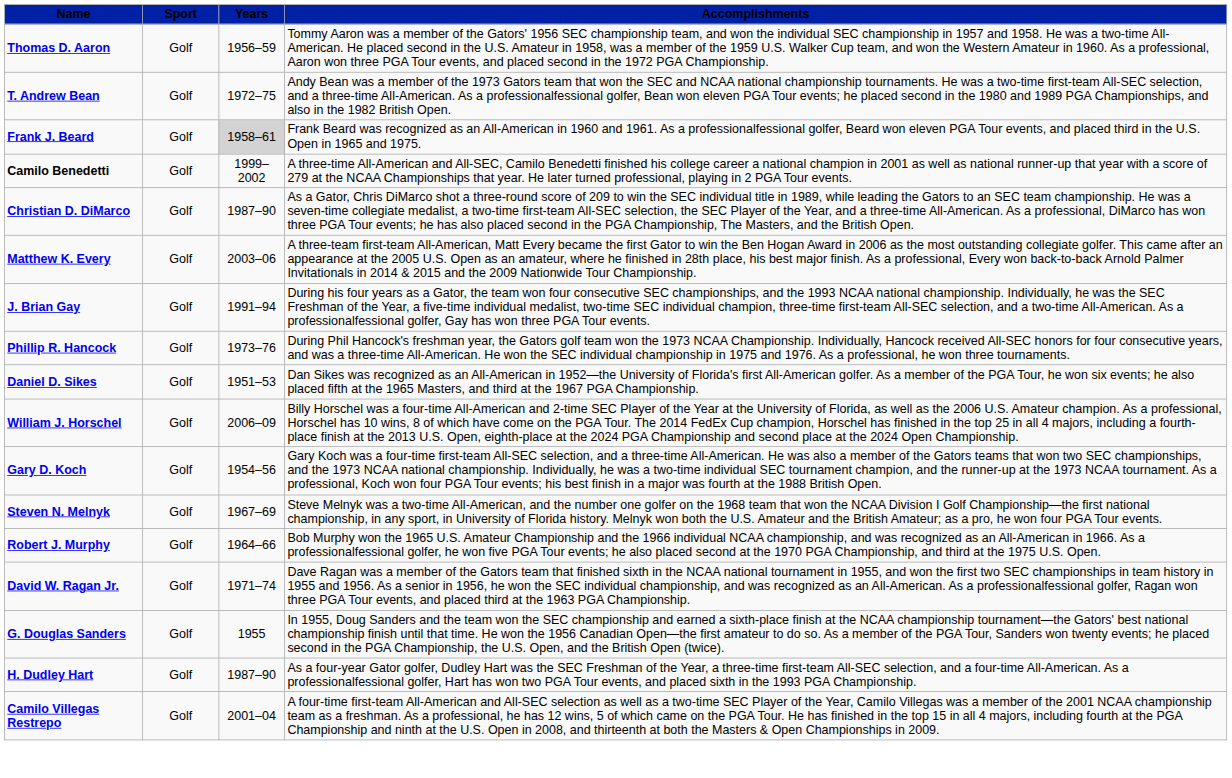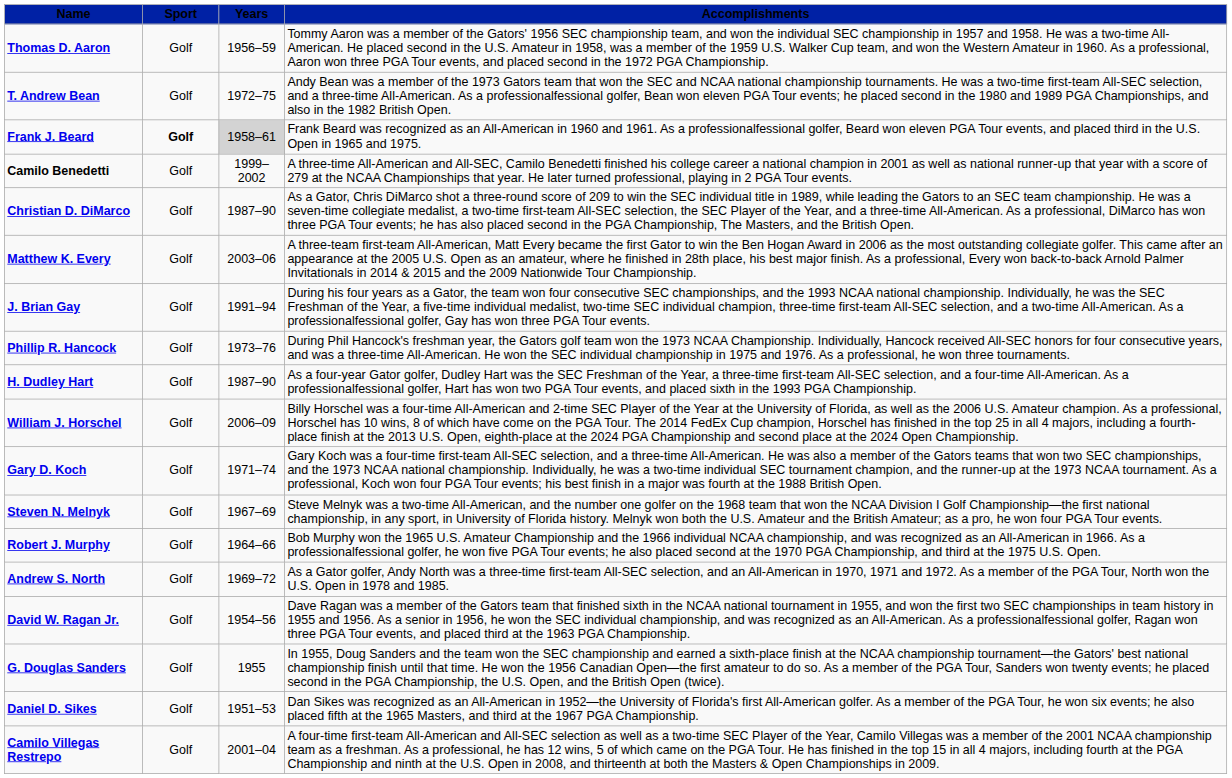Frank J. Beard | Sport: normal -> bold
rows swapped: H. Dudley Hart <-> Daniel D. Sikes
Gary D. Koch | Years: 1954–56 -> 1971–74
+ row: Andrew S. North | Golf | 1969–72 | As a Gator golfer, Andy North was a three-time first-team All-SEC selection, and an All-American in 1970, 1971 and 1972. As a member of the PGA Tour, North won the U.S. Open in 1978 and 1985.
David W. Ragan Jr. | Years: 1971–74 -> 1954–56
